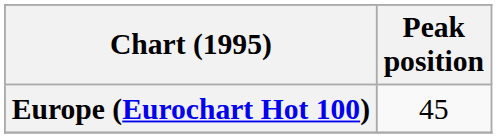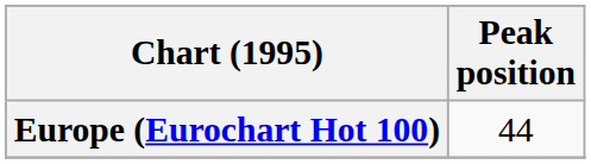Europe (Eurochart Hot 100) | Peak position: 45 -> 44
